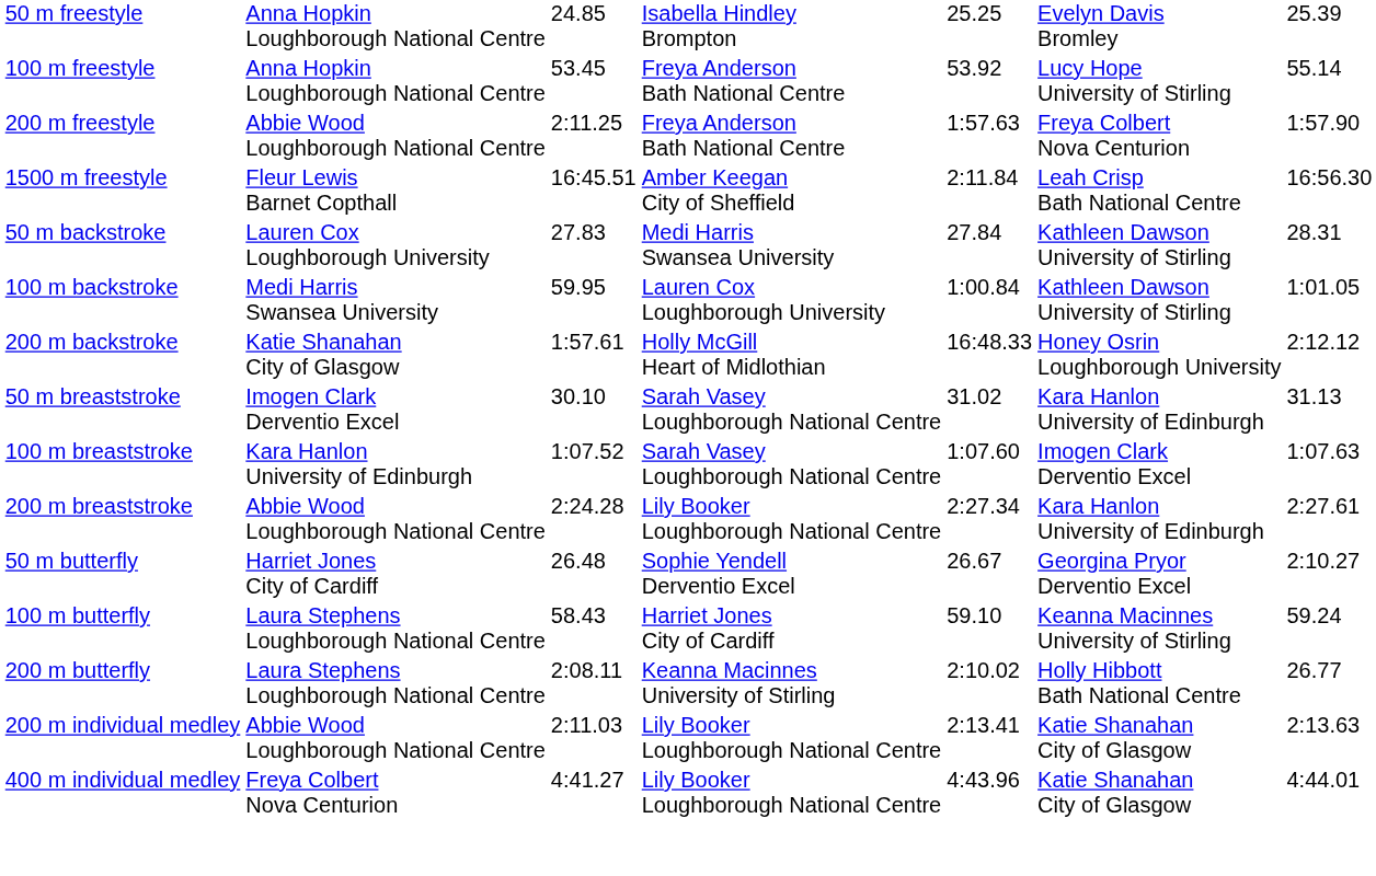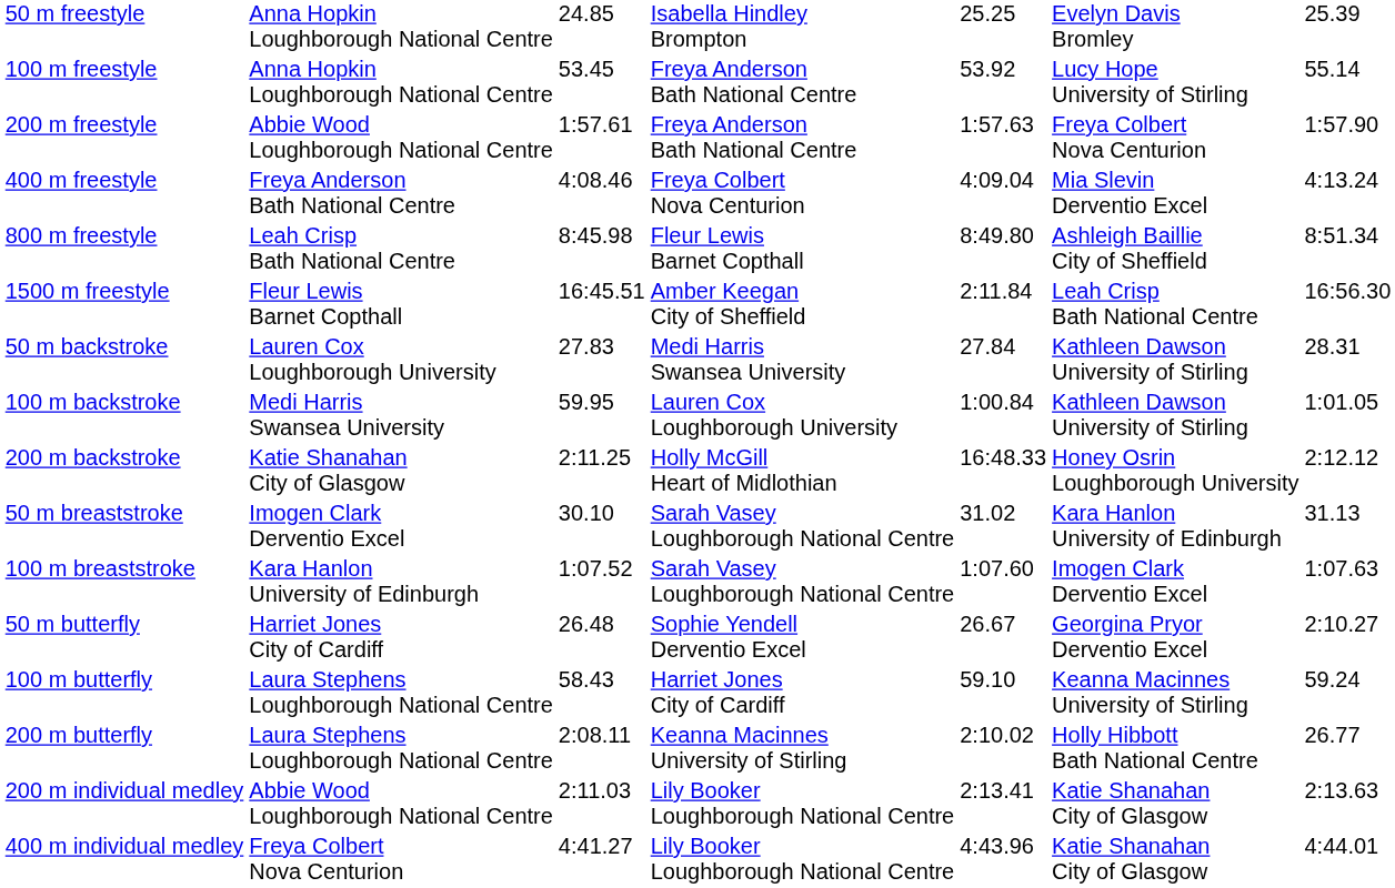200 m freestyle | column 3: 2:11.25 -> 1:57.61
+ row: 400 m freestyle | Freya Anderson Bath National Centre | 4:08.46 | Freya Colbert Nova Centurion | 4:09.04 | Mia Slevin Derventio Excel | 4:13.24
+ row: 800 m freestyle | Leah Crisp Bath National Centre | 8:45.98 | Fleur Lewis Barnet Copthall | 8:49.80 | Ashleigh Baillie City of Sheffield | 8:51.34
200 m backstroke | column 3: 1:57.61 -> 2:11.25
- row: 200 m breaststroke | Abbie Wood Loughborough National Centre | 2:24.28 | Lily Booker Loughborough National Centre | 2:27.34 | Kara Hanlon University of Edinburgh | 2:27.61
